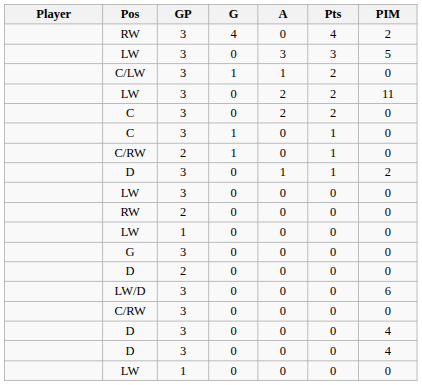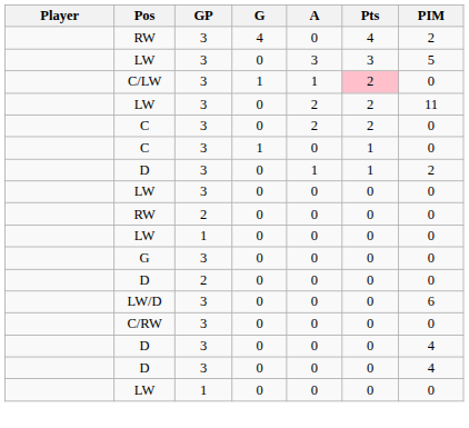C/LW | Pts: no background -> pink background
- row: C/RW | 2 | 1 | 0 | 1 | 0
